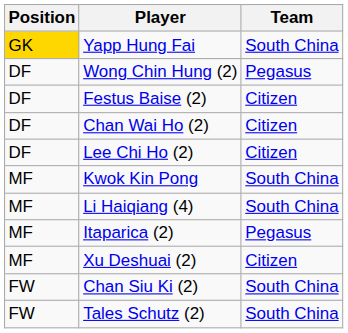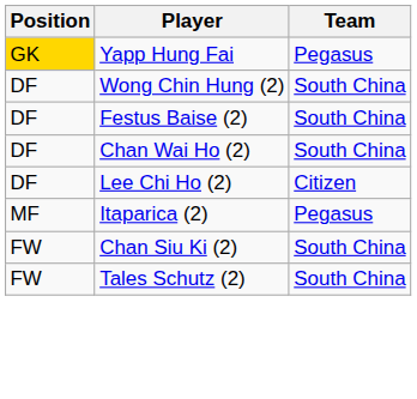Yapp Hung Fai | Team: South China -> Pegasus
Wong Chin Hung (2) | Team: Pegasus -> South China
Festus Baise (2) | Team: Citizen -> South China
Chan Wai Ho (2) | Team: Citizen -> South China
- row: MF | Kwok Kin Pong | South China
- row: MF | Li Haiqiang (4) | South China
- row: MF | Xu Deshuai (2) | Citizen
